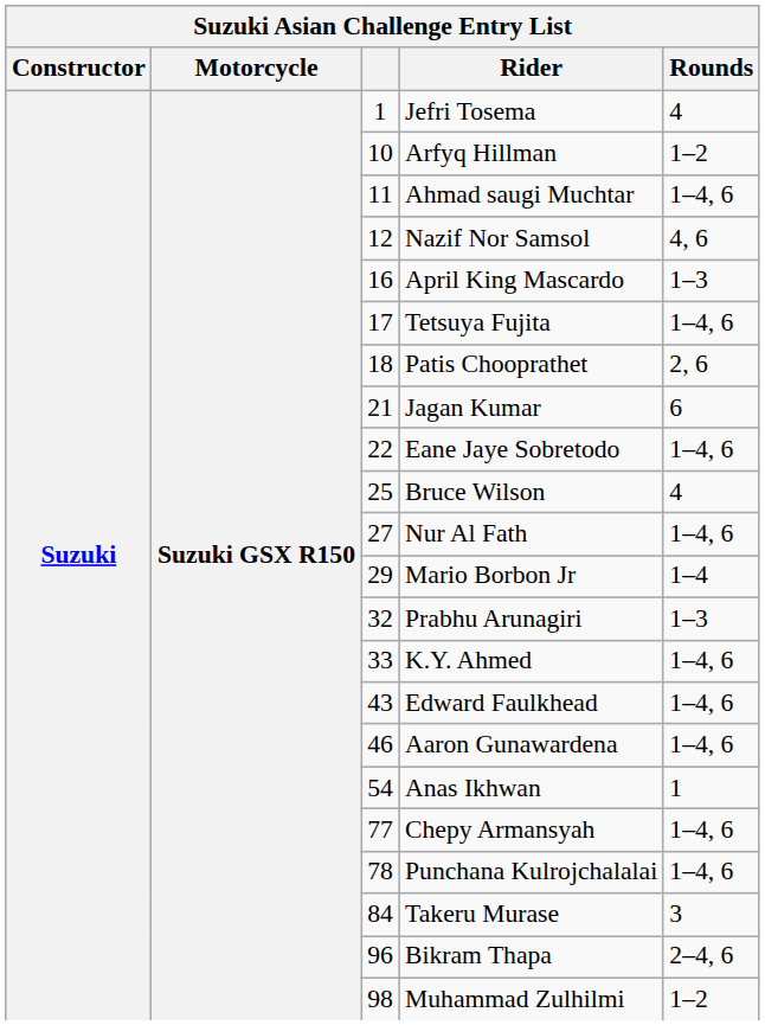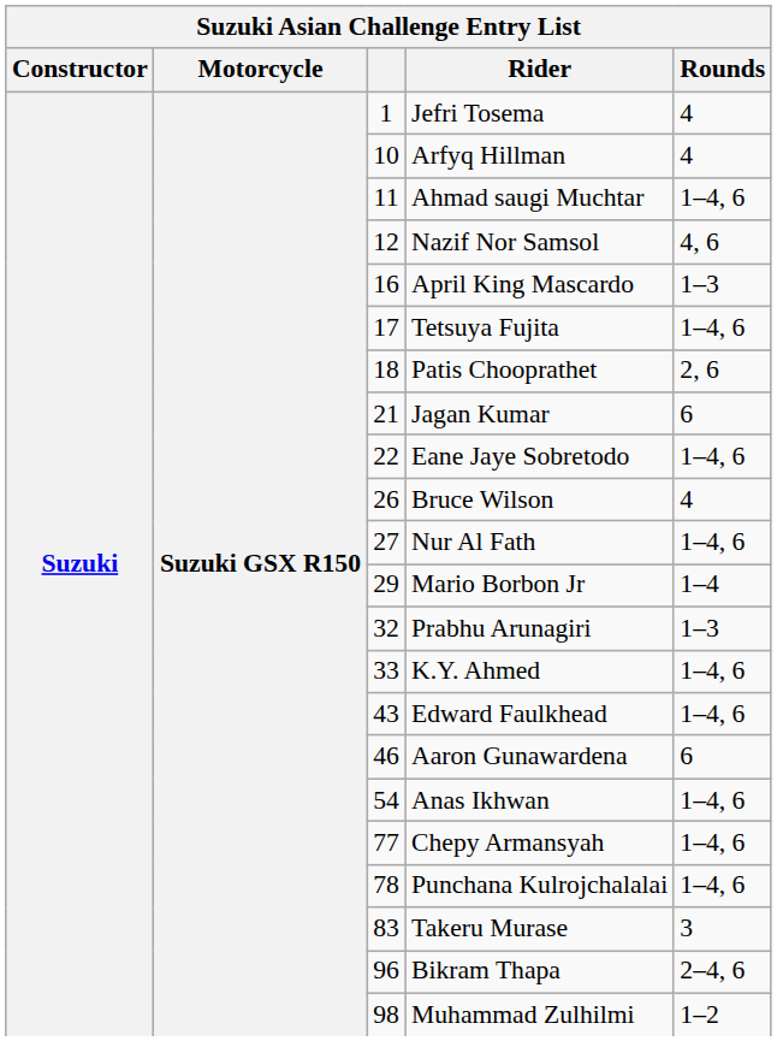Arfyq Hillman | Rounds: 1–2 -> 4
Bruce Wilson | column 3: 25 -> 26
Aaron Gunawardena | Rounds: 1–4, 6 -> 6
Anas Ikhwan | Rounds: 1 -> 1–4, 6
Takeru Murase | column 3: 84 -> 83
